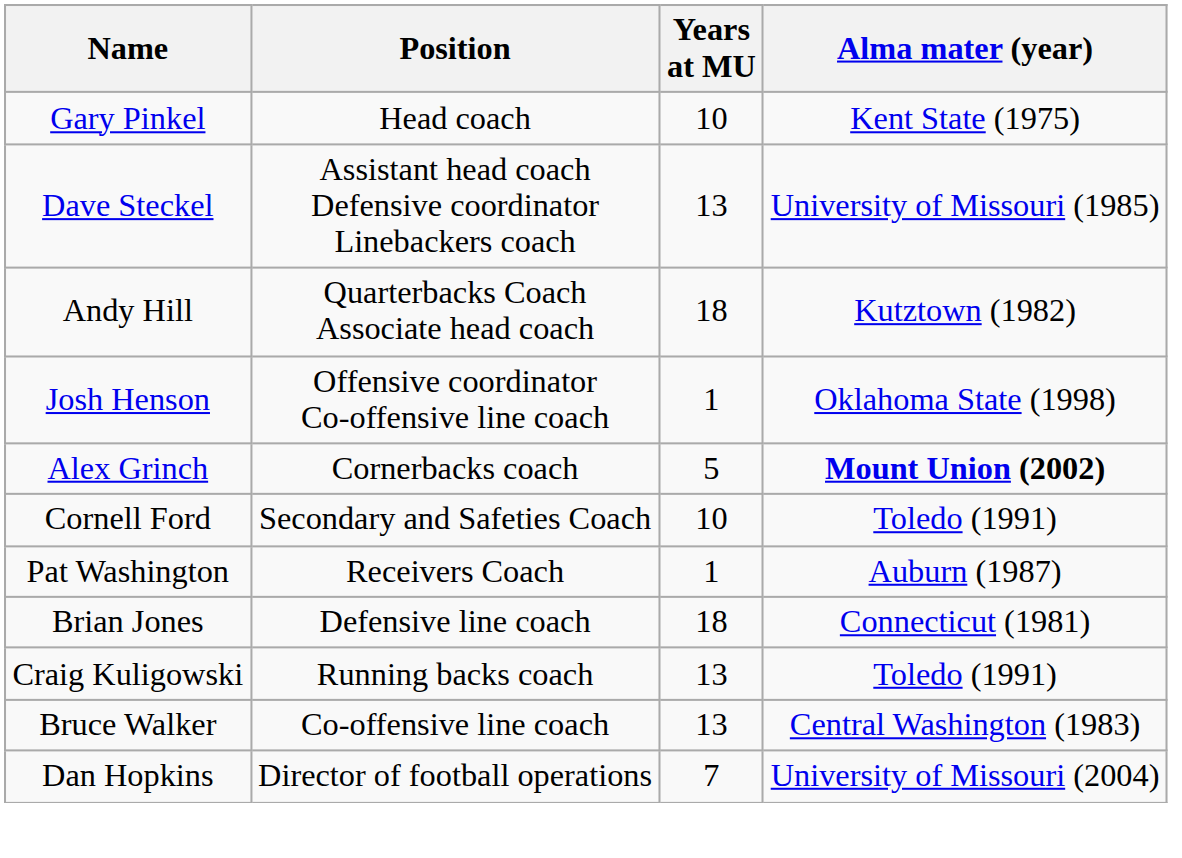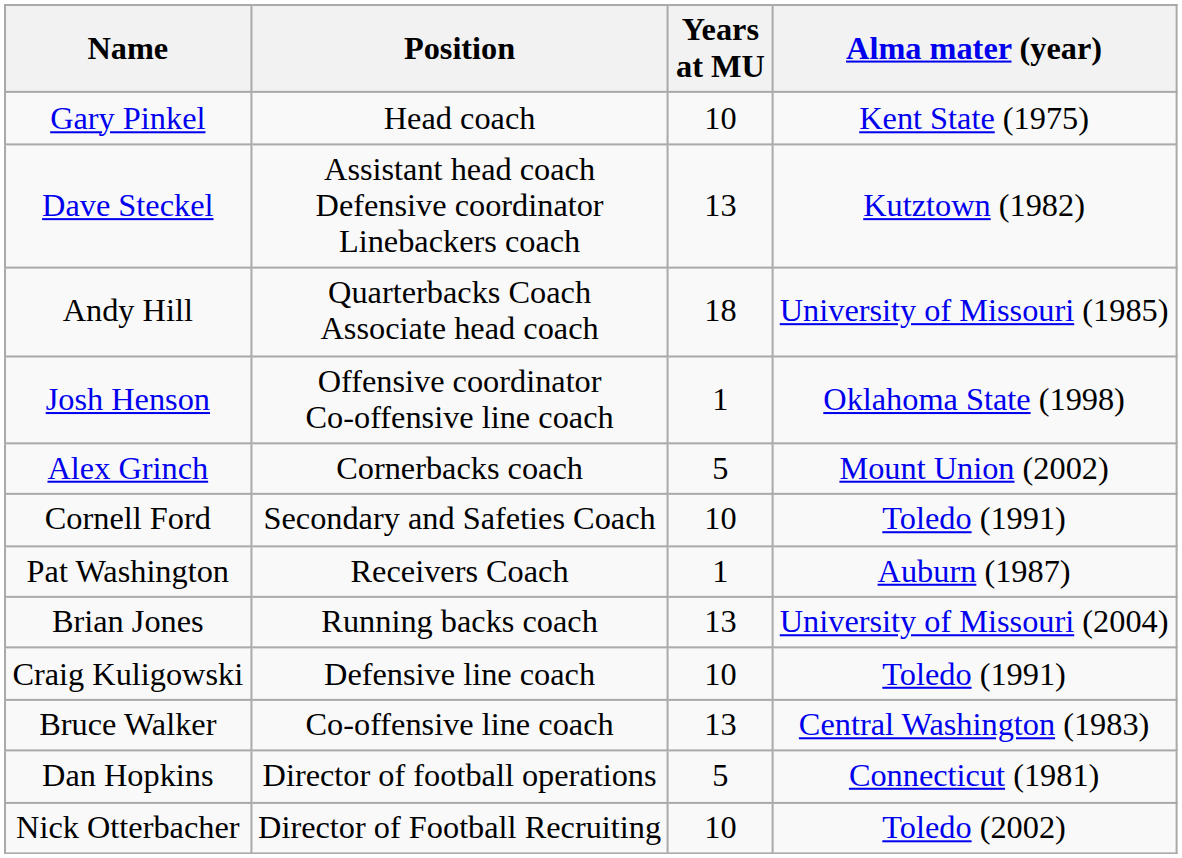Dave Steckel | Alma mater (year): University of Missouri (1985) -> Kutztown (1982)
Andy Hill | Alma mater (year): Kutztown (1982) -> University of Missouri (1985)
Alex Grinch | Alma mater (year): bold -> normal
Brian Jones | Position: Defensive line coach -> Running backs coach
Brian Jones | Years at MU: 18 -> 13
Brian Jones | Alma mater (year): Connecticut (1981) -> University of Missouri (2004)
Craig Kuligowski | Position: Running backs coach -> Defensive line coach
Craig Kuligowski | Years at MU: 13 -> 10
Dan Hopkins | Years at MU: 7 -> 5
Dan Hopkins | Alma mater (year): University of Missouri (2004) -> Connecticut (1981)
+ row: Nick Otterbacher | Director of Football Recruiting | 10 | Toledo (2002)
